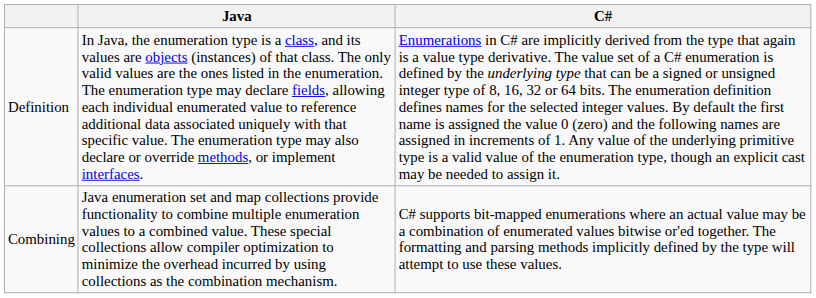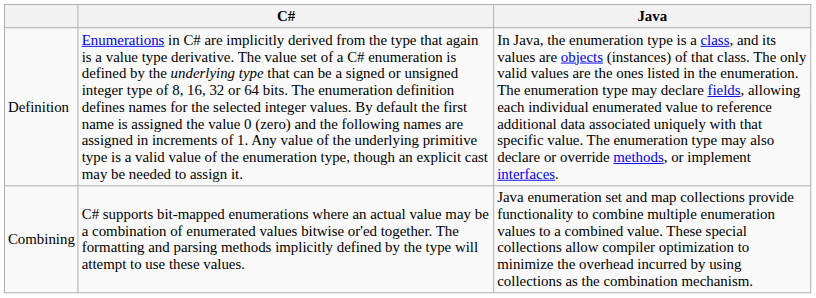columns swapped: Java <-> C#
